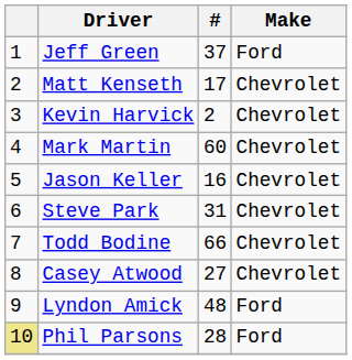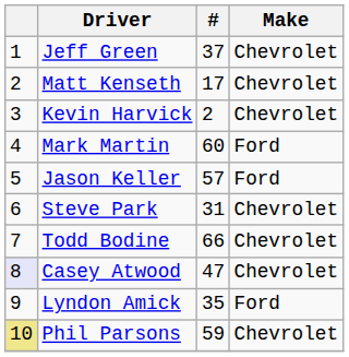Jeff Green | Make: Ford -> Chevrolet
Mark Martin | Make: Chevrolet -> Ford
Jason Keller | #: 16 -> 57
Jason Keller | Make: Chevrolet -> Ford
Casey Atwood | column 1: no background -> lavender background
Casey Atwood | #: 27 -> 47
Lyndon Amick | #: 48 -> 35
Phil Parsons | #: 28 -> 59
Phil Parsons | Make: Ford -> Chevrolet
